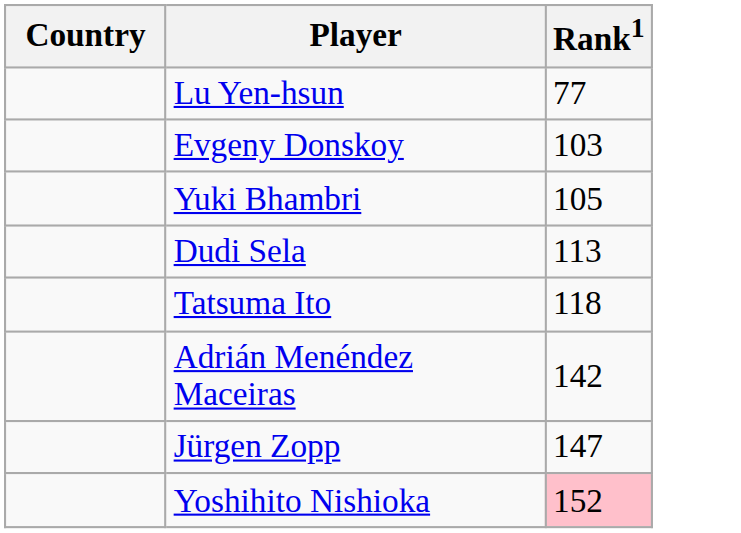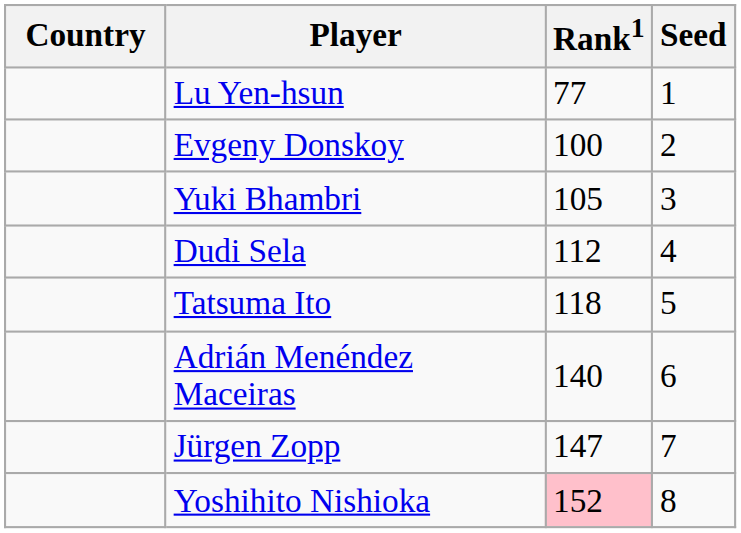+ column: Seed | 1 | 2 | 3 | 4 | 5 | 6 | 7 | 8
Evgeny Donskoy | Rank1: 103 -> 100
Dudi Sela | Rank1: 113 -> 112
Adrián Menéndez Maceiras | Rank1: 142 -> 140
